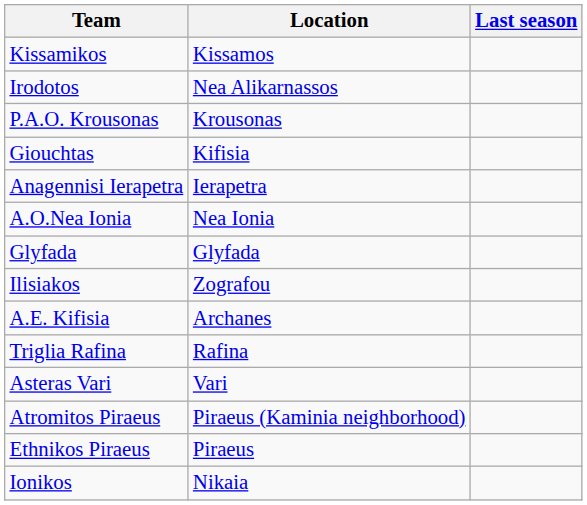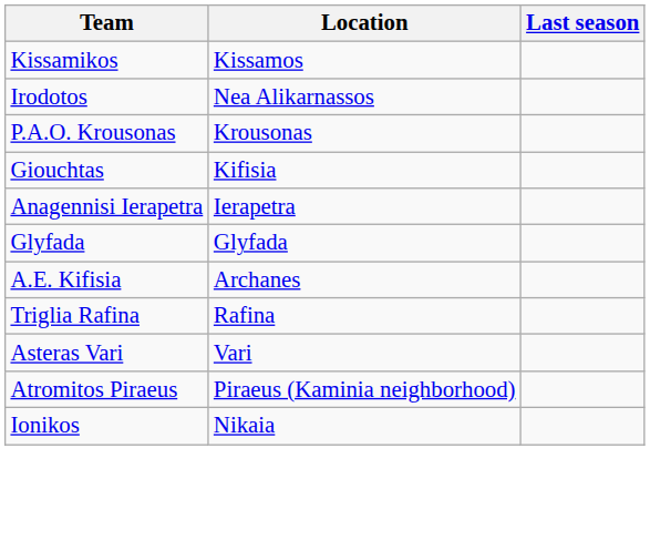- row: A.O.Nea Ionia | Nea Ionia
- row: Ilisiakos | Zografou
- row: Ethnikos Piraeus | Piraeus
